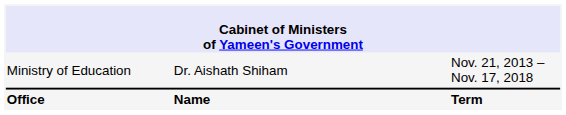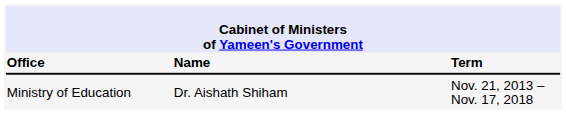rows swapped: Office <-> Ministry of Education
